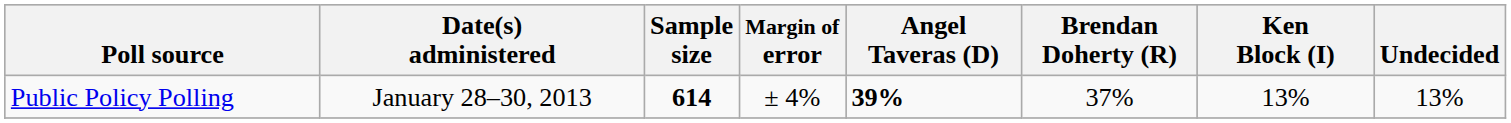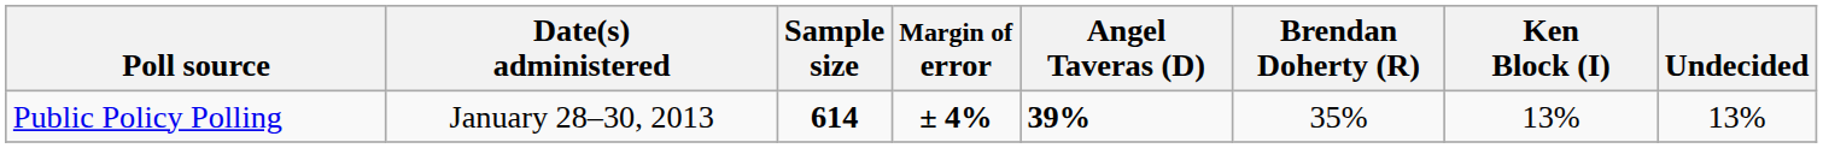Public Policy Polling | Margin of error: normal -> bold
Public Policy Polling | Brendan Doherty (R): 37% -> 35%
